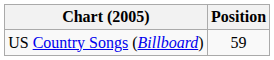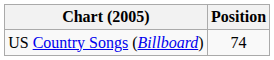US Country Songs (Billboard) | Position: 59 -> 74
